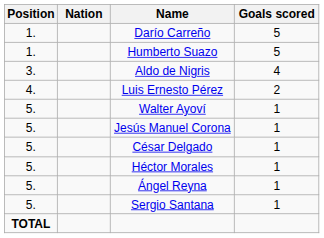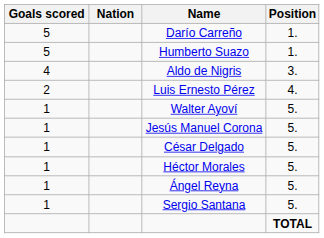columns swapped: Position <-> Goals scored
